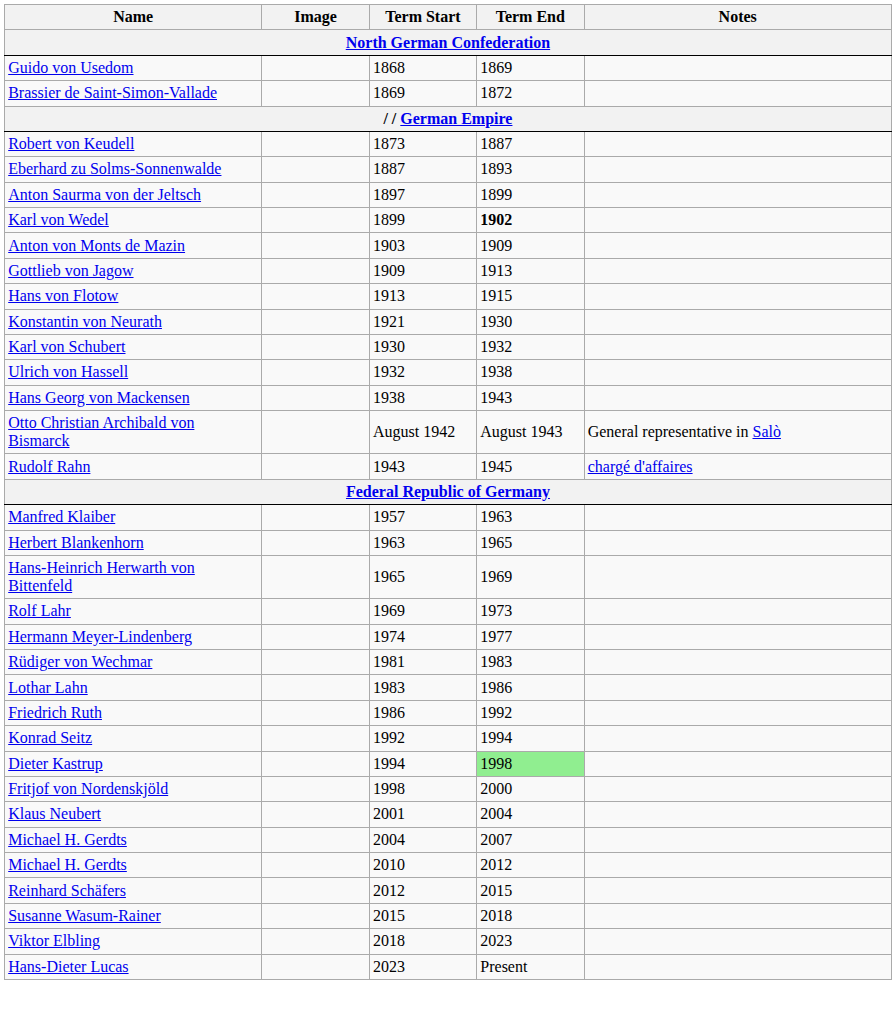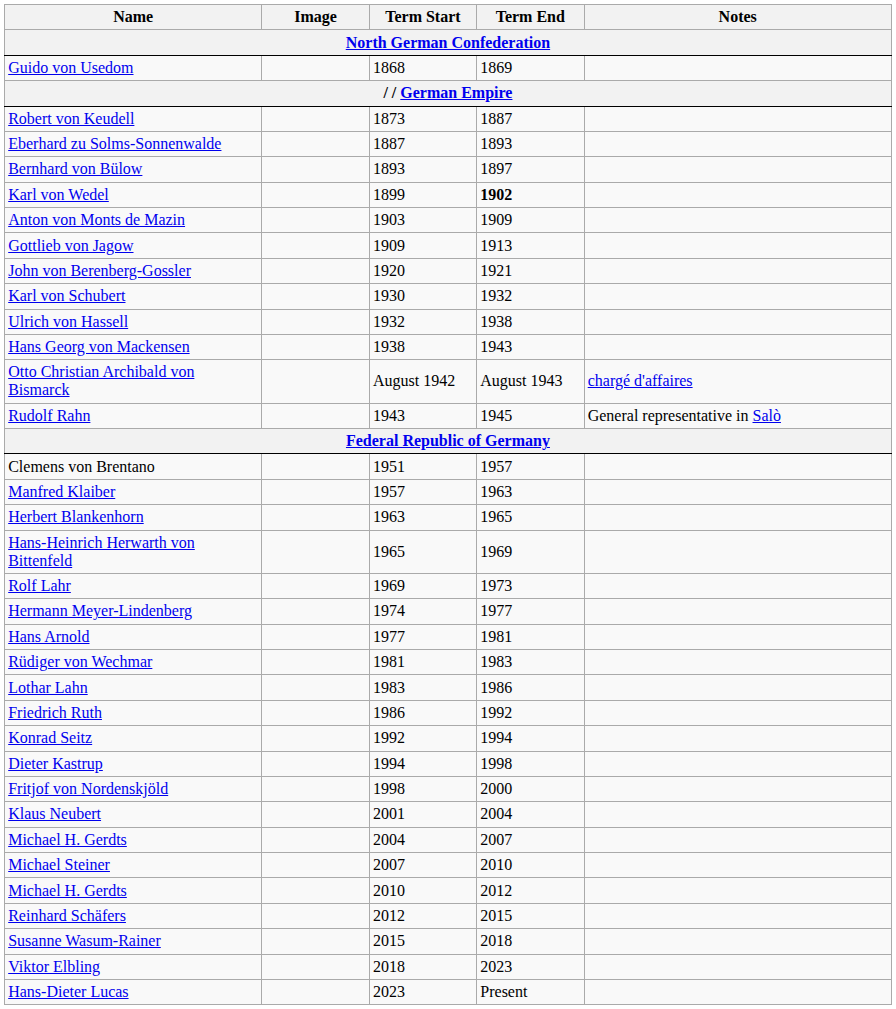- row: Brassier de Saint-Simon-Vallade | 1869 | 1872
+ row: Bernhard von Bülow | 1893 | 1897
- row: Anton Saurma von der Jeltsch | 1897 | 1899
- row: Hans von Flotow | 1913 | 1915
+ row: John von Berenberg-Gossler | 1920 | 1921
- row: Konstantin von Neurath | 1921 | 1930
Otto Christian Archibald von Bismarck | Notes: General representative in Salò -> chargé d'affaires
Rudolf Rahn | Notes: chargé d'affaires -> General representative in Salò
+ row: Clemens von Brentano | 1951 | 1957
+ row: Hans Arnold | 1977 | 1981
Dieter Kastrup | Term End: lightgreen background -> no background
+ row: Michael Steiner | 2007 | 2010
